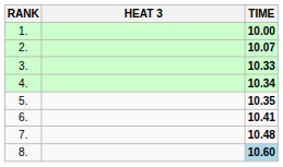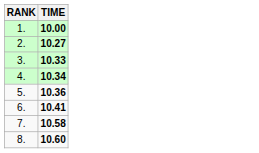- column: HEAT 3
2. | TIME: 10.07 -> 10.27
5. | TIME: 10.35 -> 10.36
7. | TIME: 10.48 -> 10.58
8. | TIME: lightblue background -> no background
